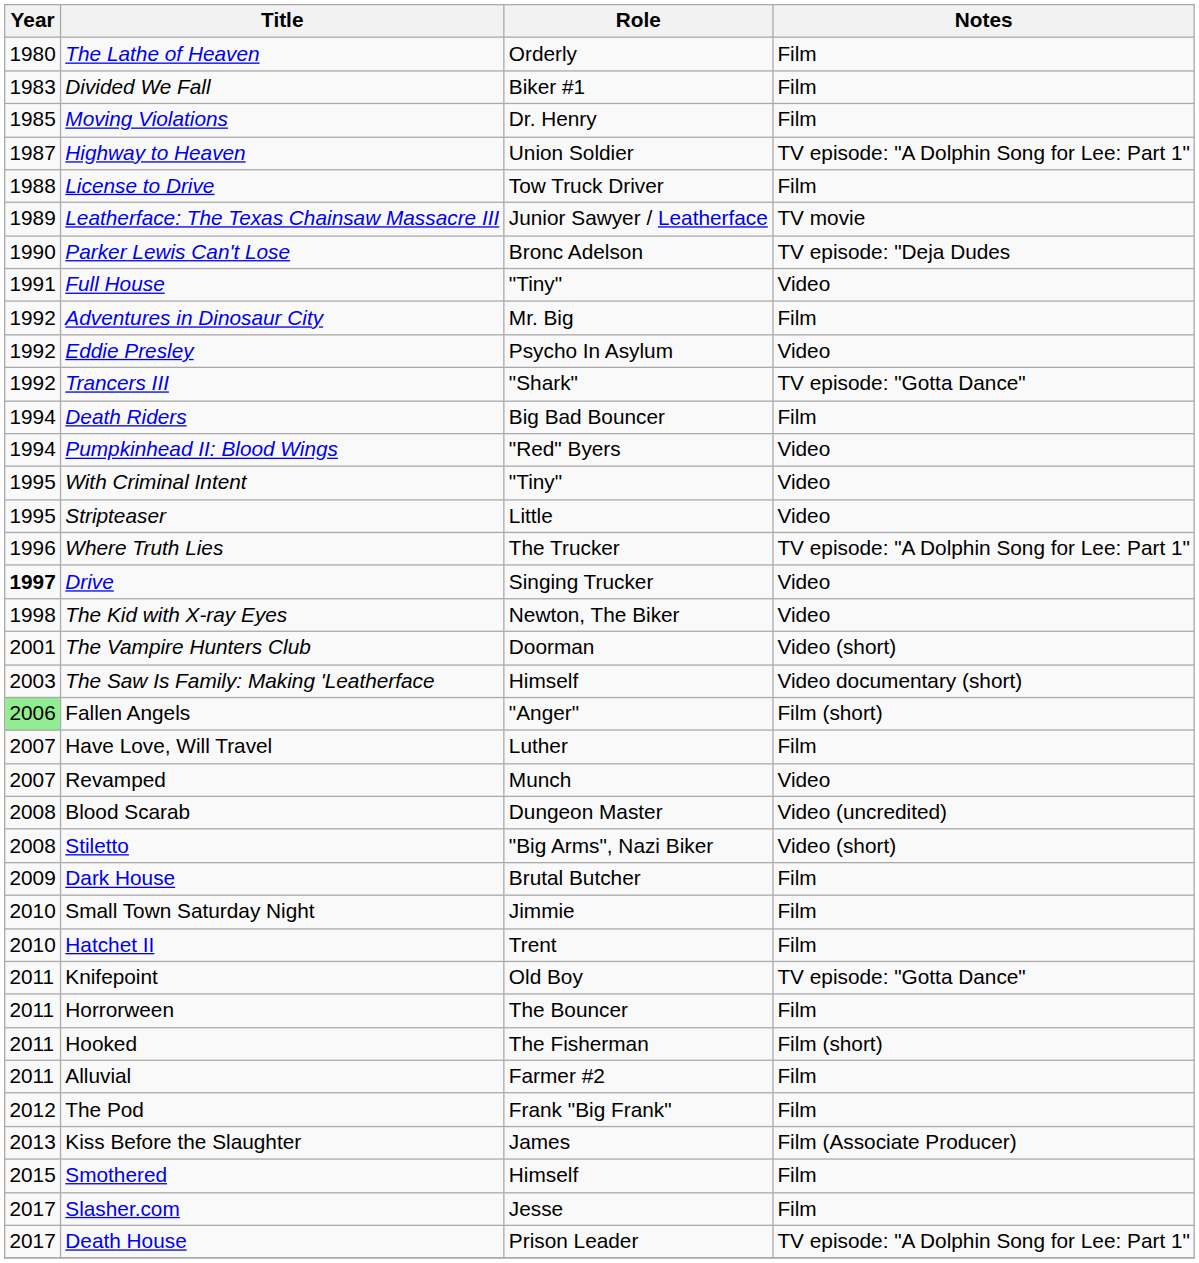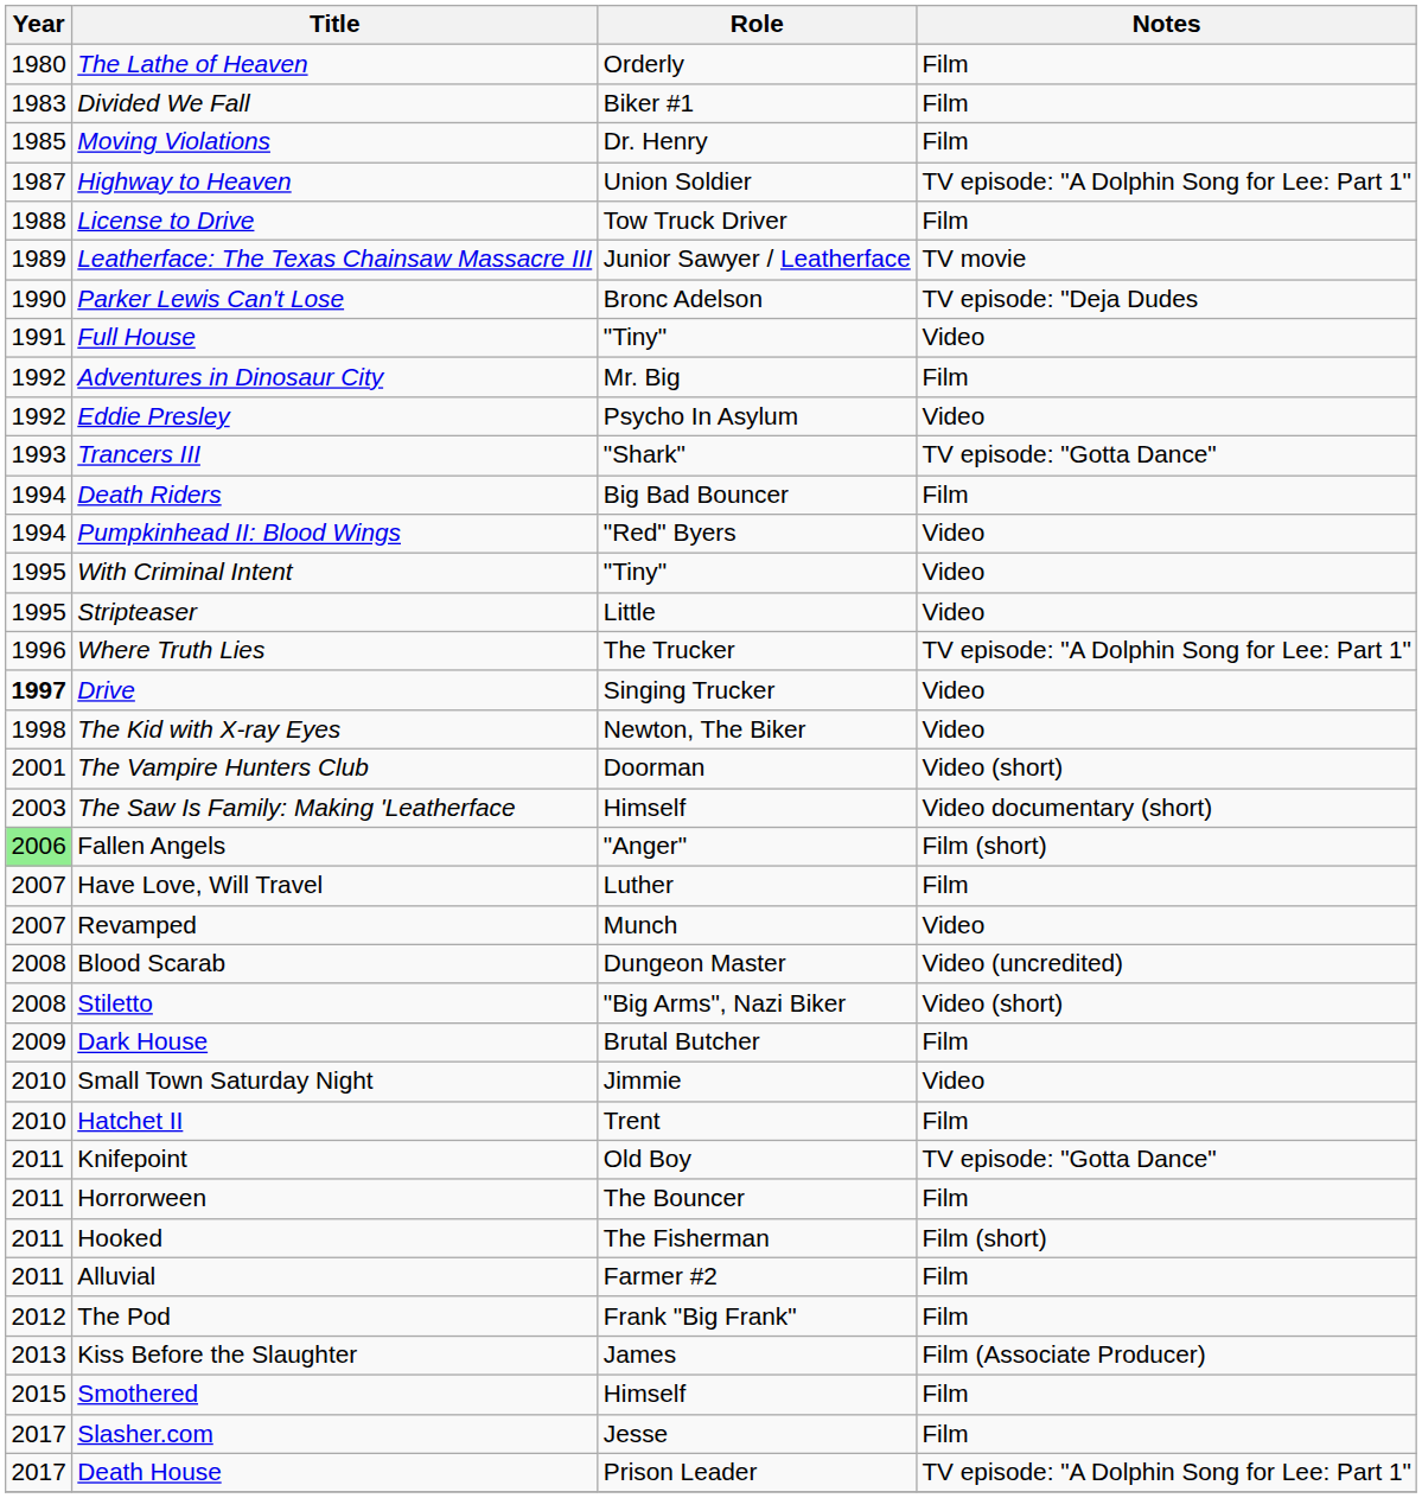Trancers III | Year: 1992 -> 1993
Small Town Saturday Night | Notes: Film -> Video
